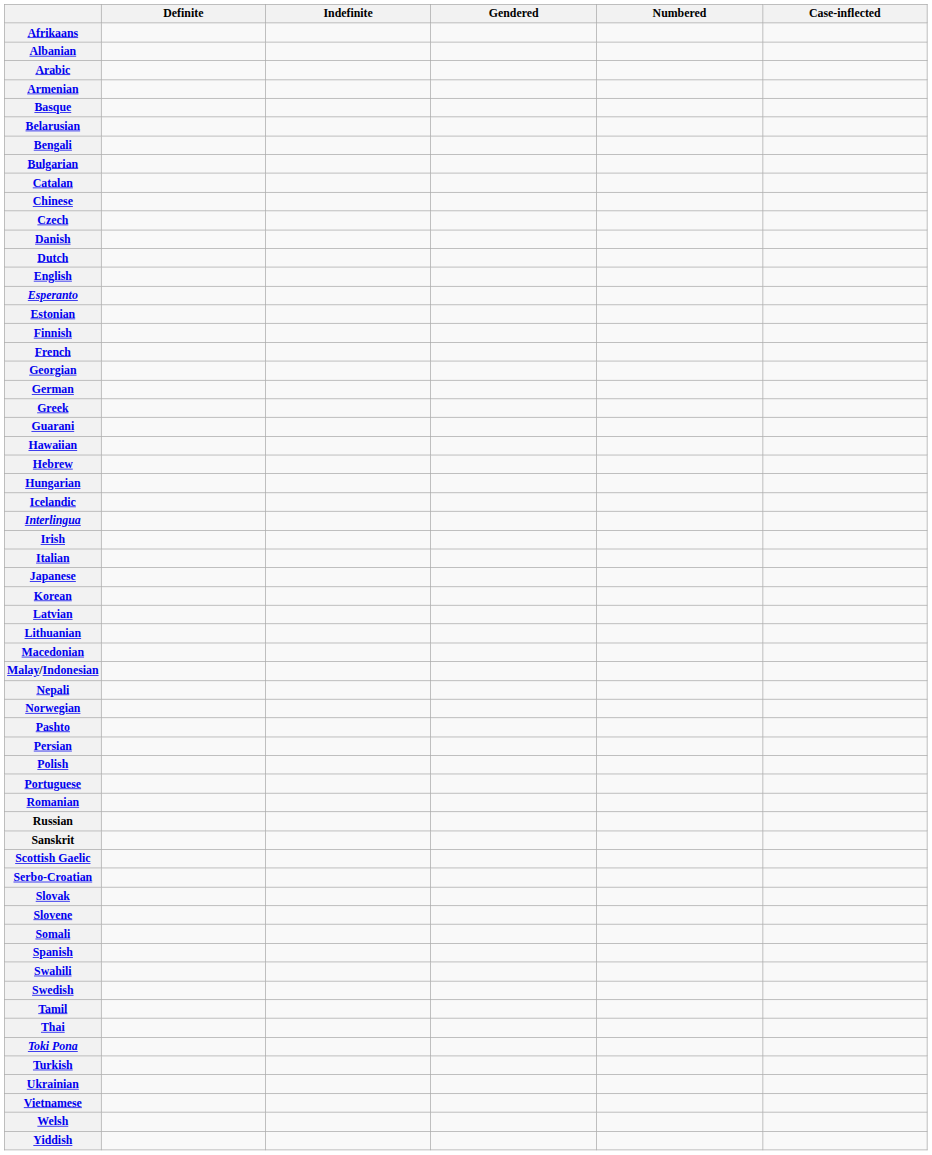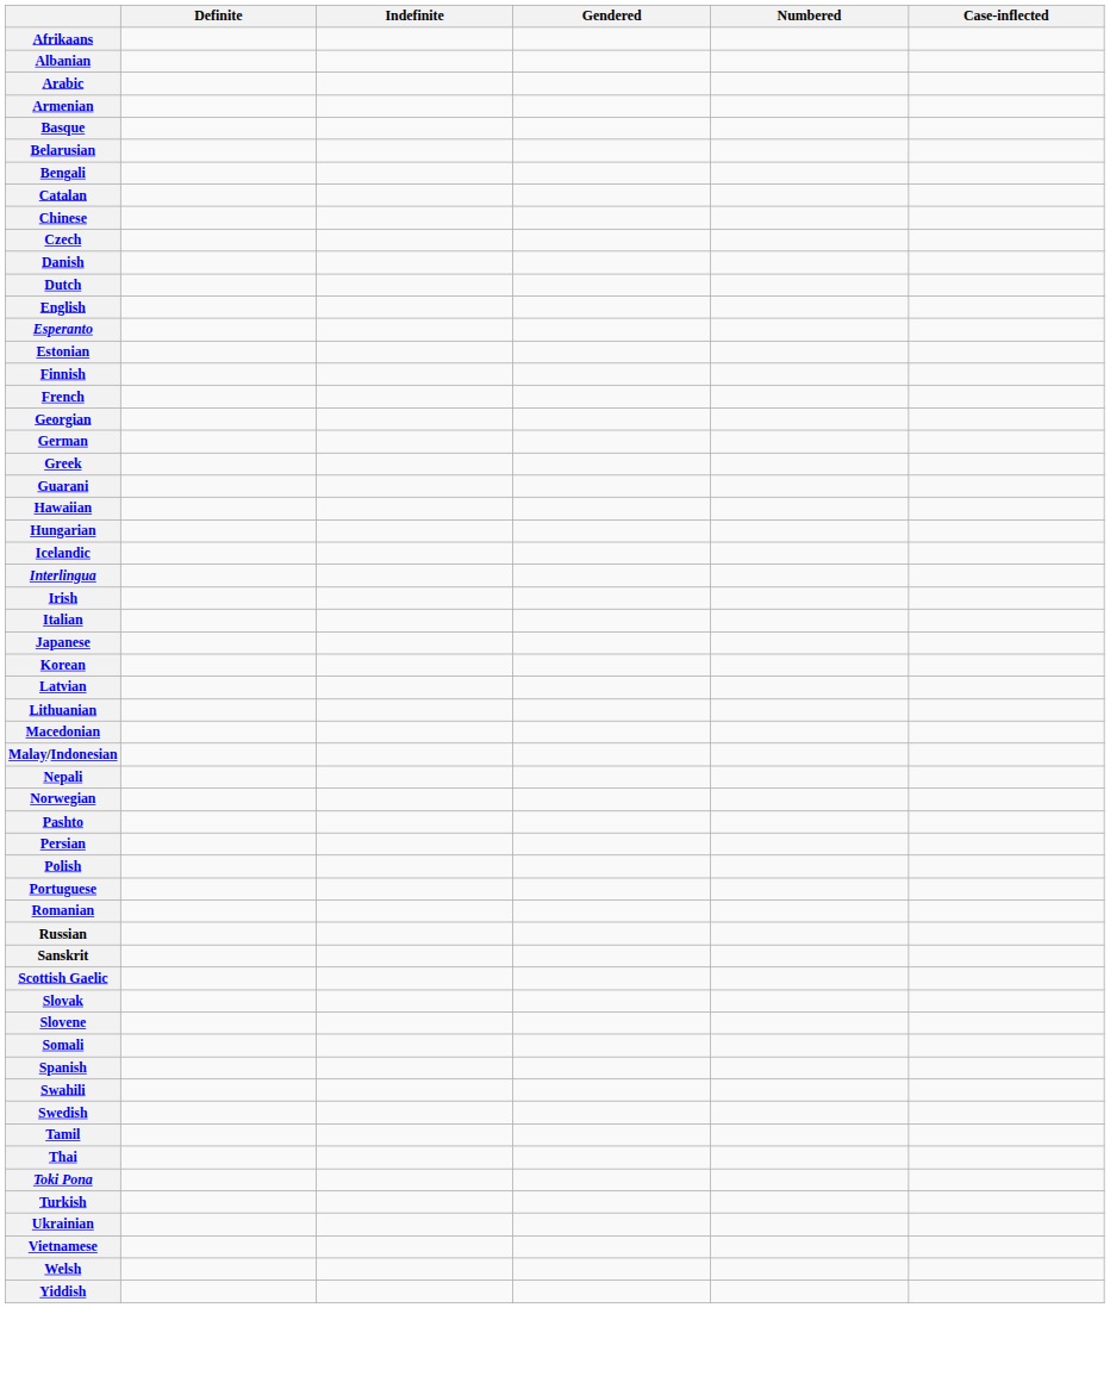- row: Bulgarian
- row: Hebrew
- row: Serbo-Croatian
